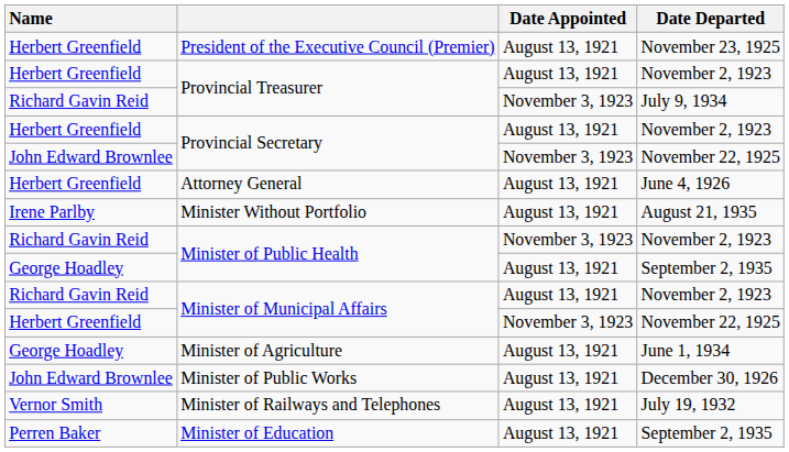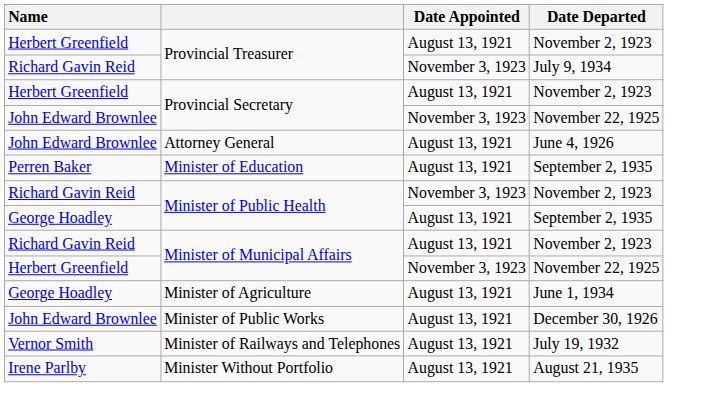- row: Herbert Greenfield | President of the Executive Council (Premier) | August 13, 1921 | November 23, 1925
Attorney General | Name: Herbert Greenfield -> John Edward Brownlee
rows swapped: Minister of Education <-> Minister Without Portfolio
